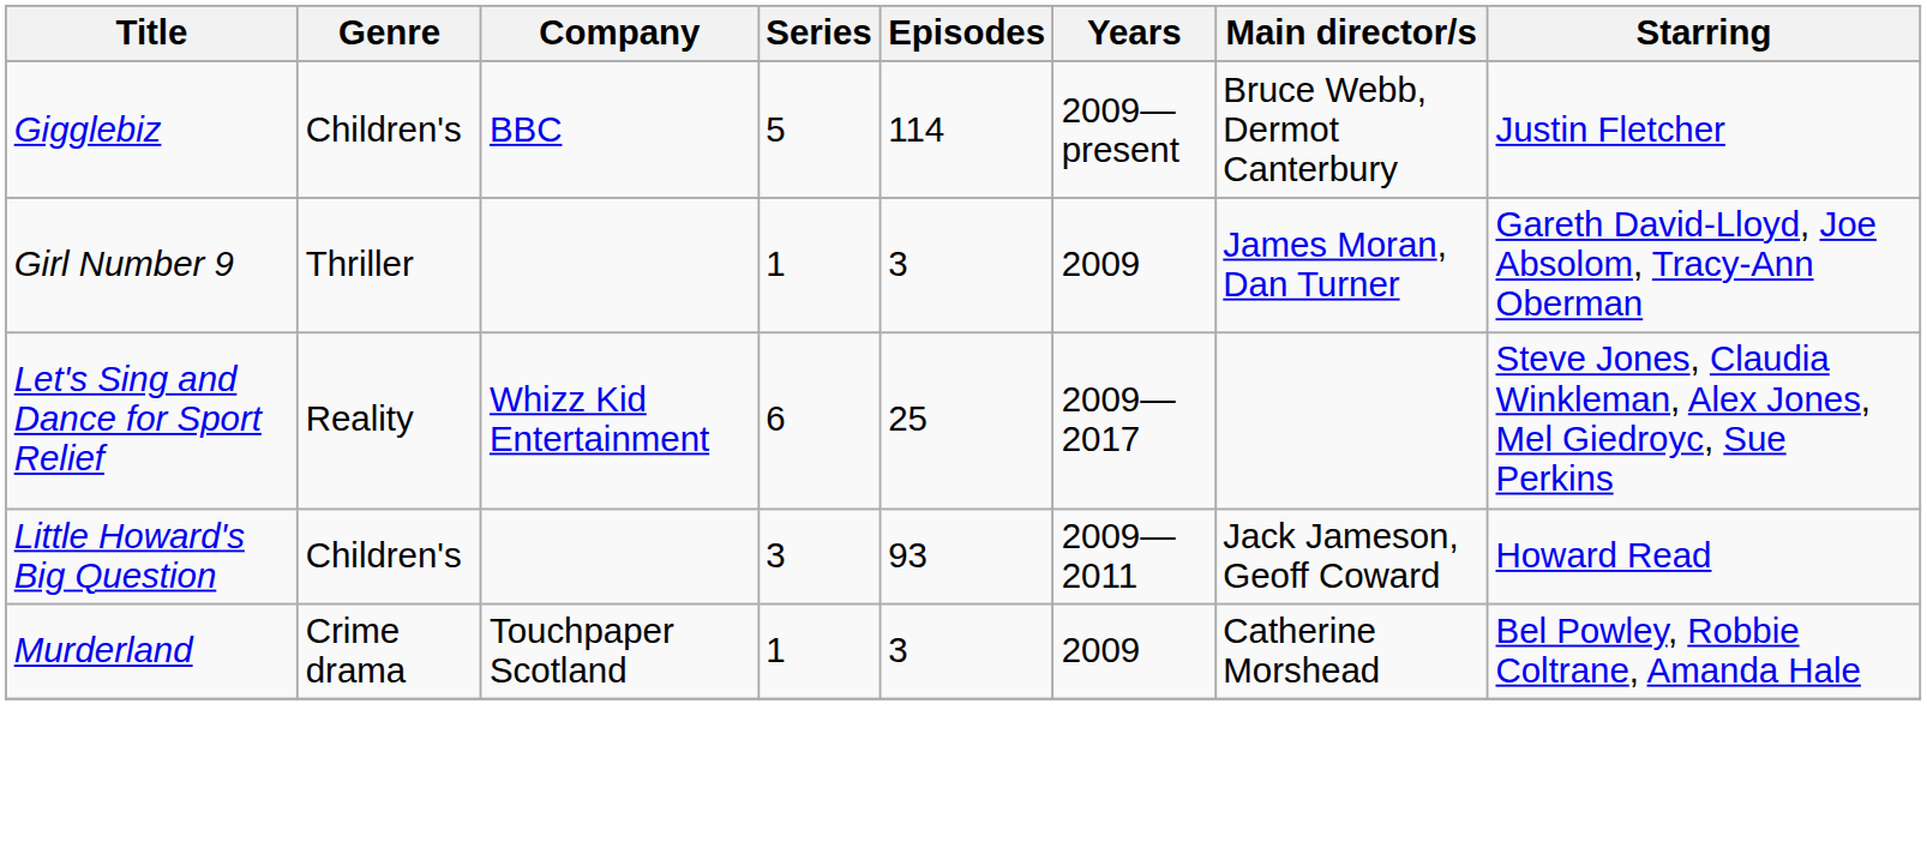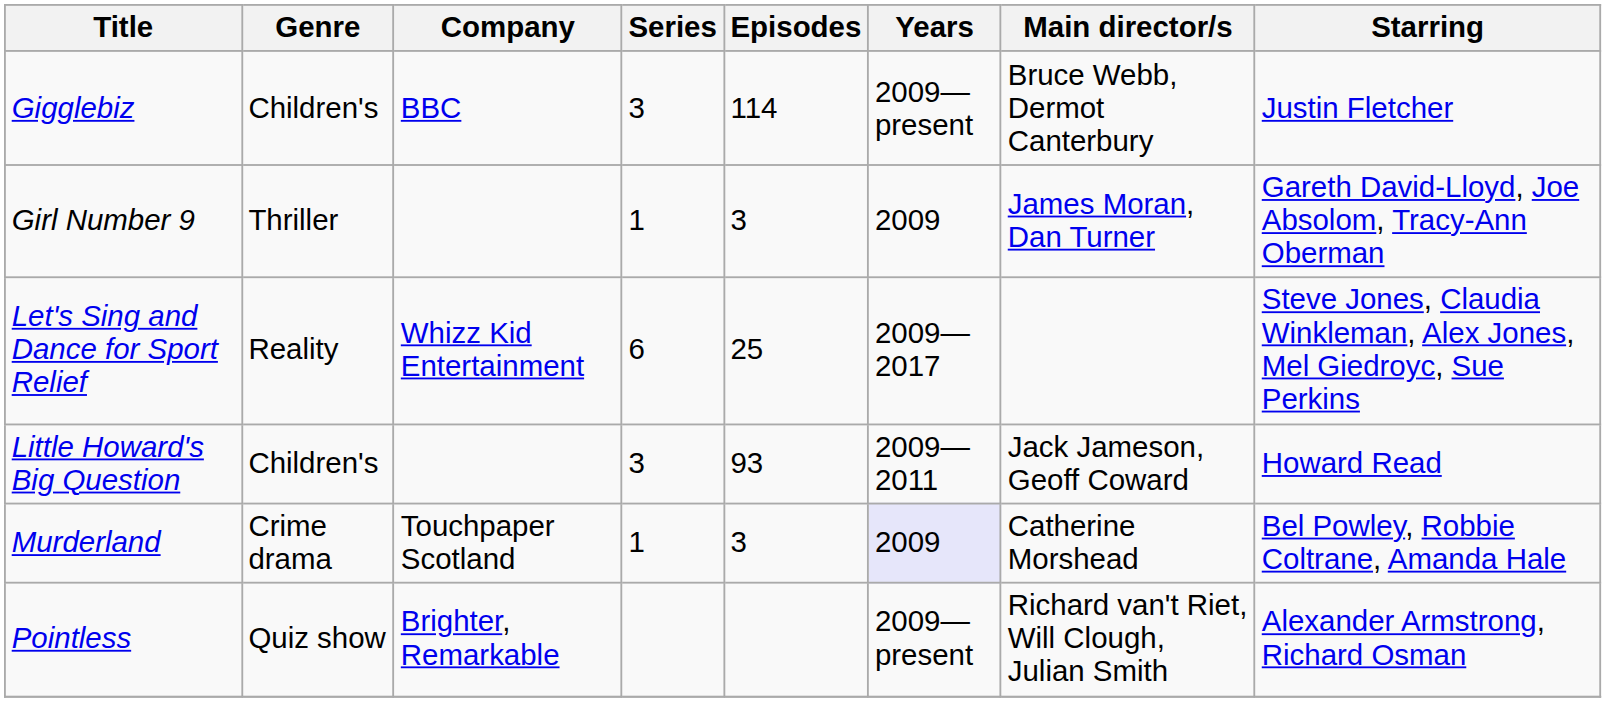Gigglebiz | Series: 5 -> 3
Murderland | Years: no background -> lavender background
+ row: Pointless | Quiz show | Brighter, Remarkable | 2009—present | Richard van't Riet, Will Clough, Julian Smith | Alexander Armstrong, Richard Osman
